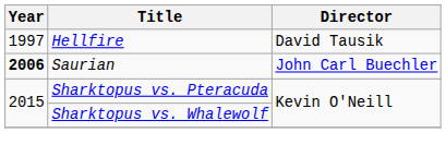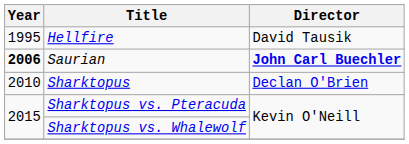Hellfire | Year: 1997 -> 1995
Saurian | Director: normal -> bold
+ row: 2010 | Sharktopus | Declan O'Brien
